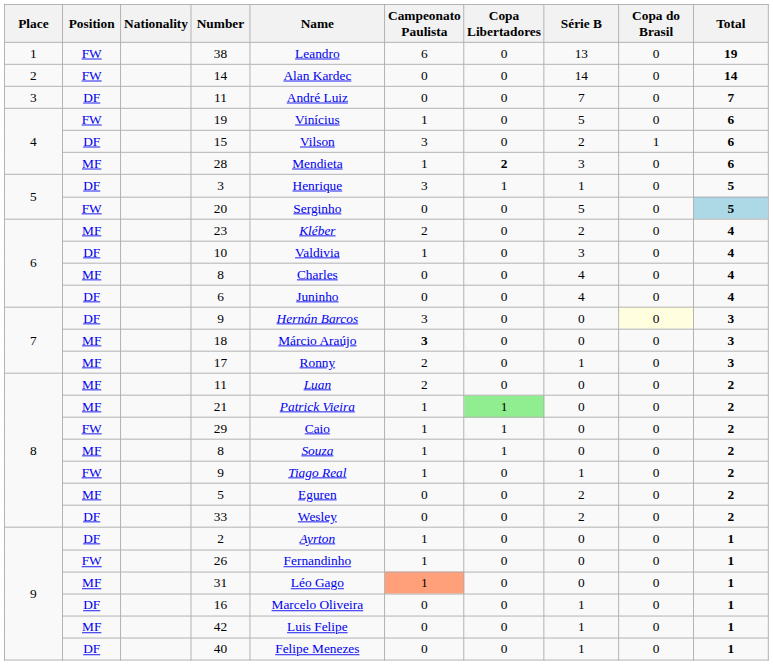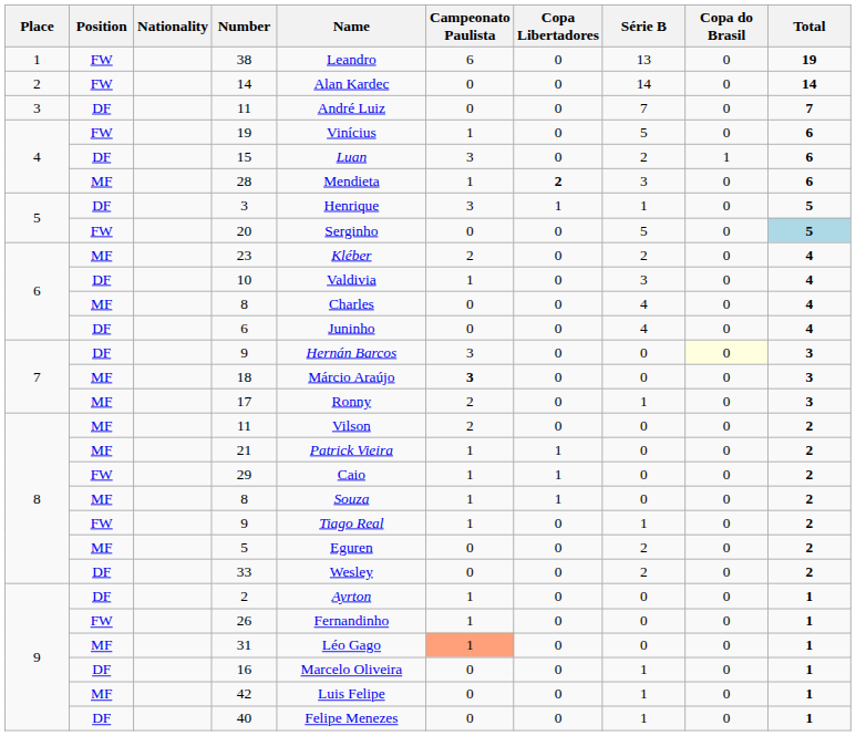15 | Name: Vilson -> Luan
8 / 11 | Name: Luan -> Vilson
21 | Copa Libertadores: lightgreen background -> no background
